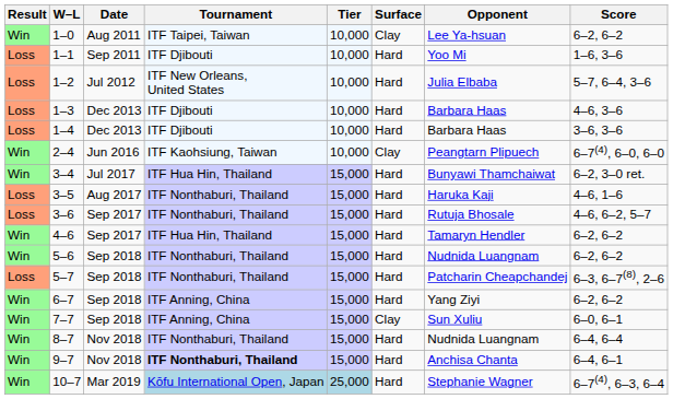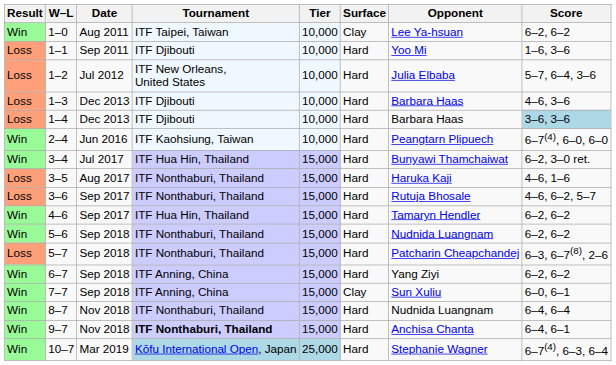1–4 | Score: no background -> lightblue background
2–4 | Surface: Clay -> Hard
